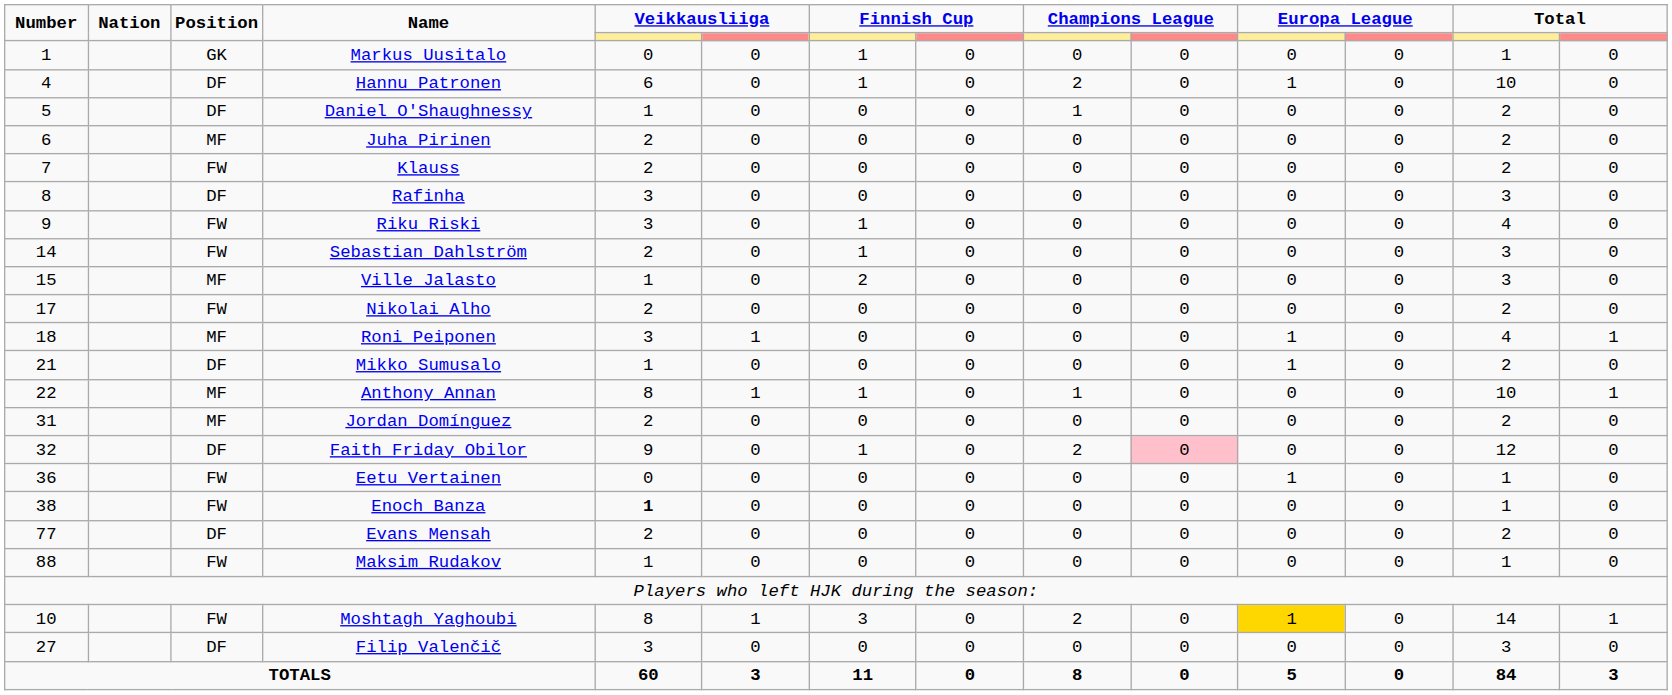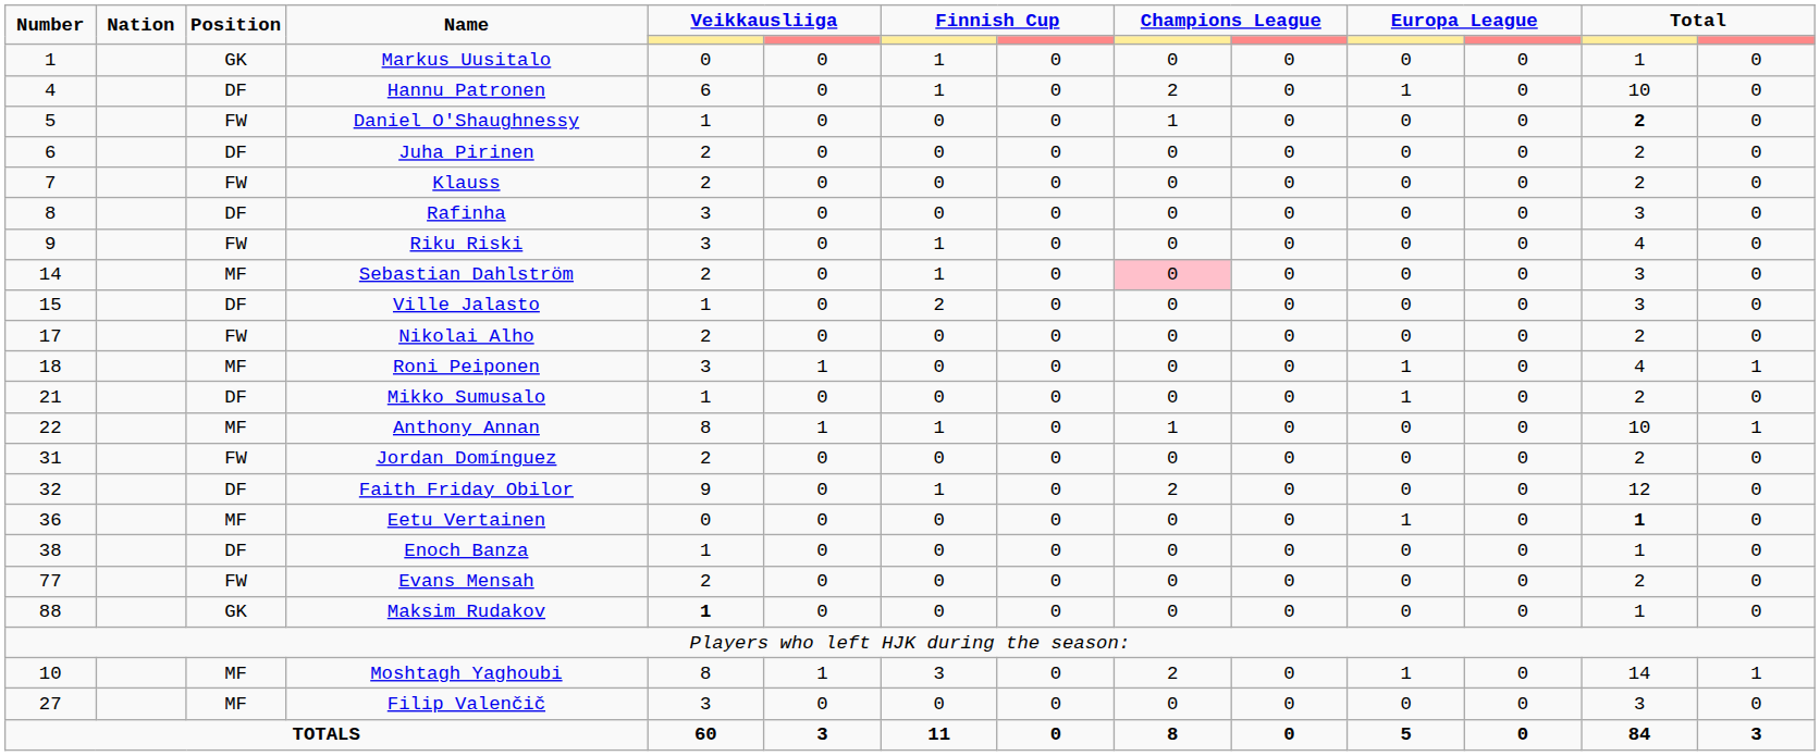Daniel O'Shaughnessy | Position: DF -> FW
Daniel O'Shaughnessy | column 13: normal -> bold
Juha Pirinen | Position: MF -> DF
Sebastian Dahlström | Position: FW -> MF
Sebastian Dahlström | column 9: no background -> pink background
Ville Jalasto | Position: MF -> DF
Jordan Domínguez | Position: MF -> FW
Faith Friday Obilor | column 10: pink background -> no background
Eetu Vertainen | Position: FW -> MF
Eetu Vertainen | column 13: normal -> bold
Enoch Banza | Position: FW -> DF
Enoch Banza | column 5: bold -> normal
Evans Mensah | Position: DF -> FW
Maksim Rudakov | Position: FW -> GK
Maksim Rudakov | column 5: normal -> bold
Moshtagh Yaghoubi | Position: FW -> MF
Moshtagh Yaghoubi | column 11: gold background -> no background
Filip Valenčič | Position: DF -> MF
